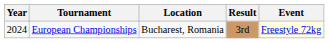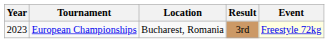European Championships | Year: 2024 -> 2023
